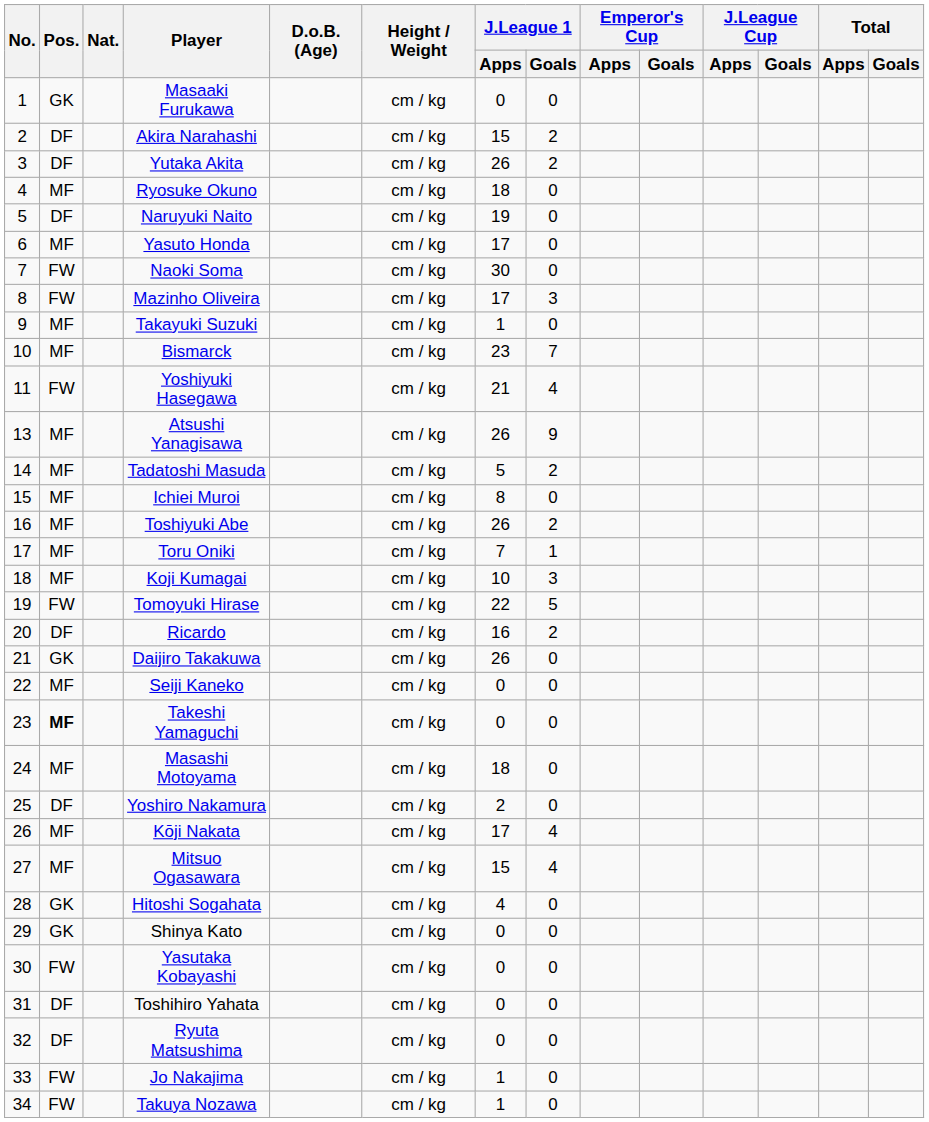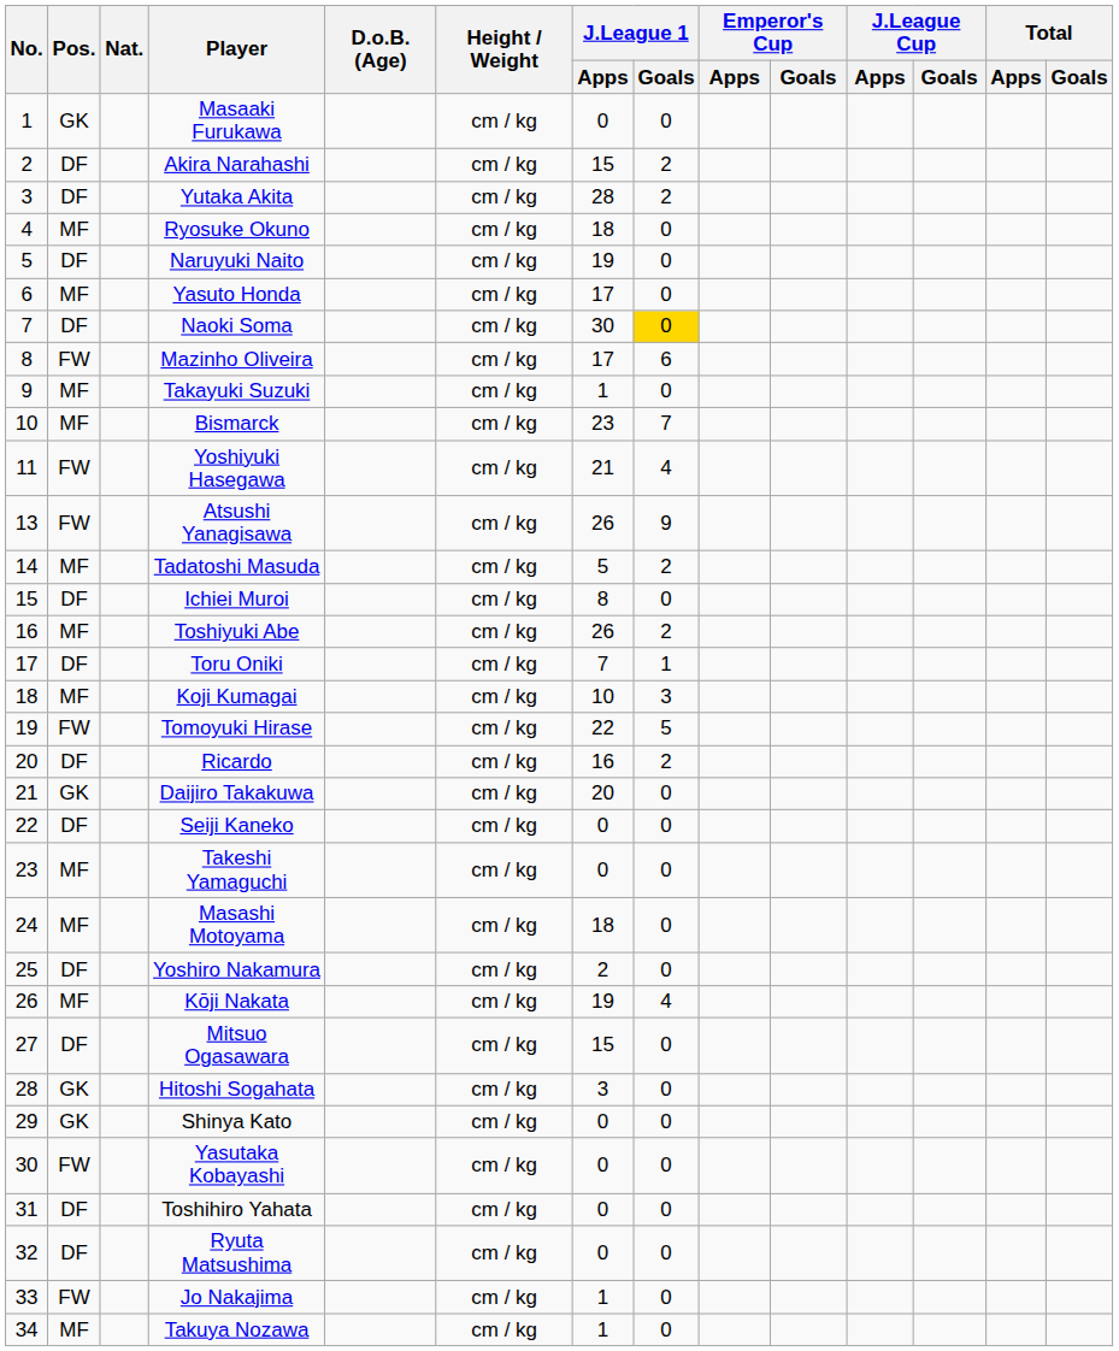Yutaka Akita | J.League 1 / Apps: 26 -> 28
Naoki Soma | Pos.: FW -> DF
Naoki Soma | J.League 1 / Goals: no background -> gold background
Mazinho Oliveira | J.League 1 / Goals: 3 -> 6
Atsushi Yanagisawa | Pos.: MF -> FW
Ichiei Muroi | Pos.: MF -> DF
Toru Oniki | Pos.: MF -> DF
Daijiro Takakuwa | J.League 1 / Apps: 26 -> 20
Seiji Kaneko | Pos.: MF -> DF
Takeshi Yamaguchi | Pos.: bold -> normal
Kōji Nakata | J.League 1 / Apps: 17 -> 19
Mitsuo Ogasawara | Pos.: MF -> DF
Mitsuo Ogasawara | J.League 1 / Goals: 4 -> 0
Hitoshi Sogahata | J.League 1 / Apps: 4 -> 3
Takuya Nozawa | Pos.: FW -> MF
